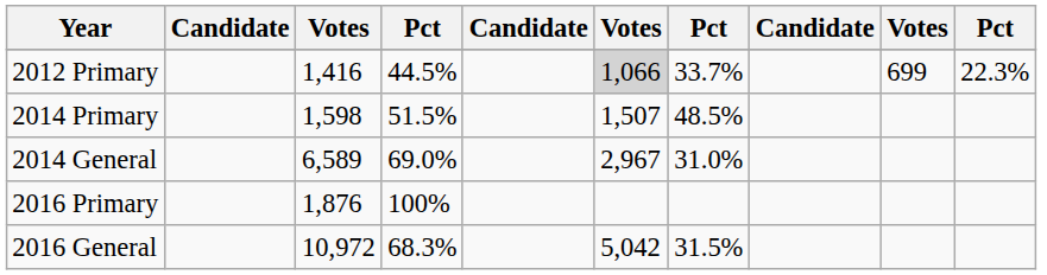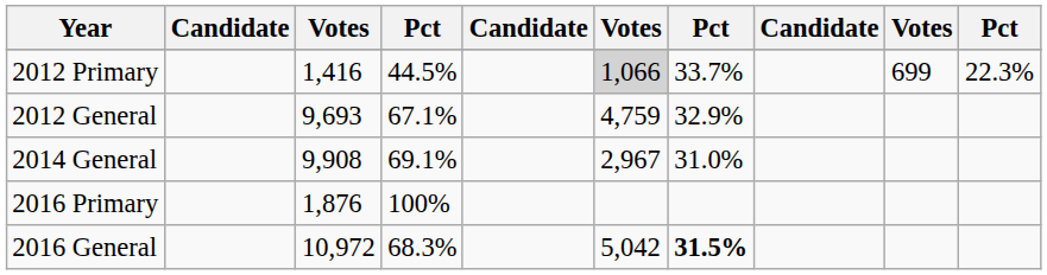+ row: 2012 General | 9,693 | 67.1% | 4,759 | 32.9%
- row: 2014 Primary | 1,598 | 51.5% | 1,507 | 48.5%
2014 General | column 3: 6,589 -> 9,908
2014 General | column 4: 69.0% -> 69.1%
2016 General | column 7: normal -> bold
